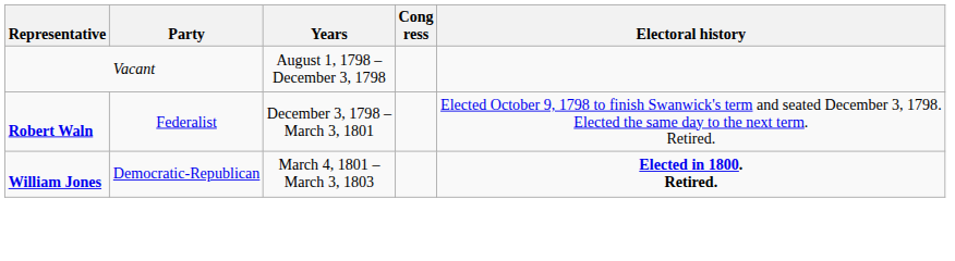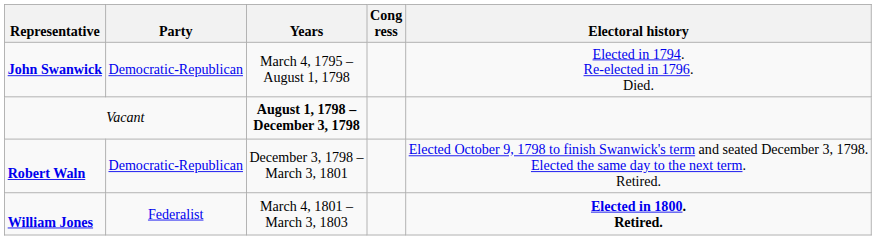+ row: John Swanwick | Democratic-Republican | March 4, 1795 – August 1, 1798 | Elected in 1794. Re-elected in 1796. Died.
Vacant | Years: normal -> bold
Robert Waln | Party: Federalist -> Democratic-Republican
William Jones | Party: Democratic-Republican -> Federalist
